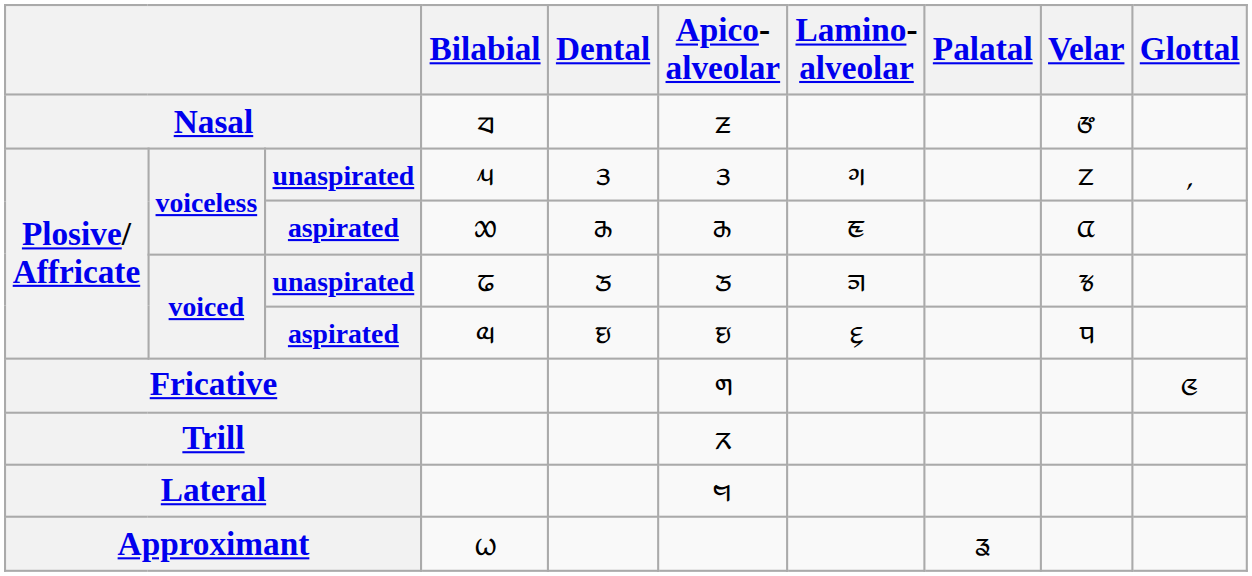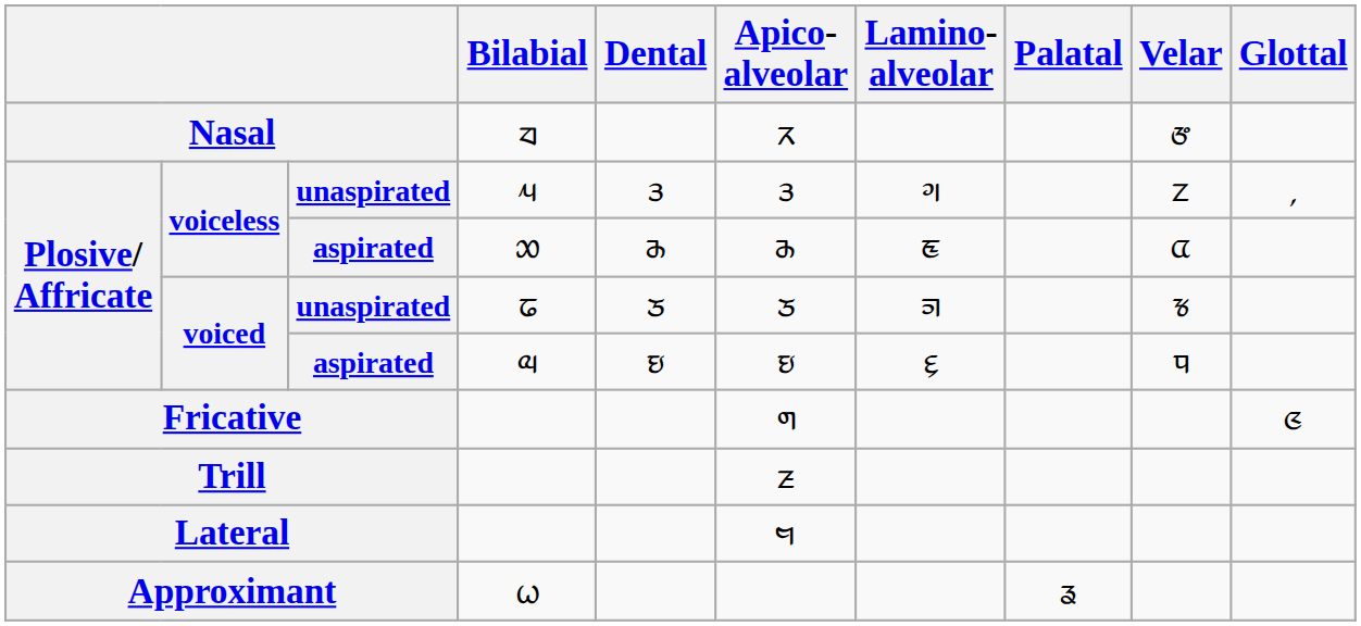Nasal | Apico- alveolar: ᤏ -> ᤖ
Trill | Apico- alveolar: ᤖ -> ᤏ
